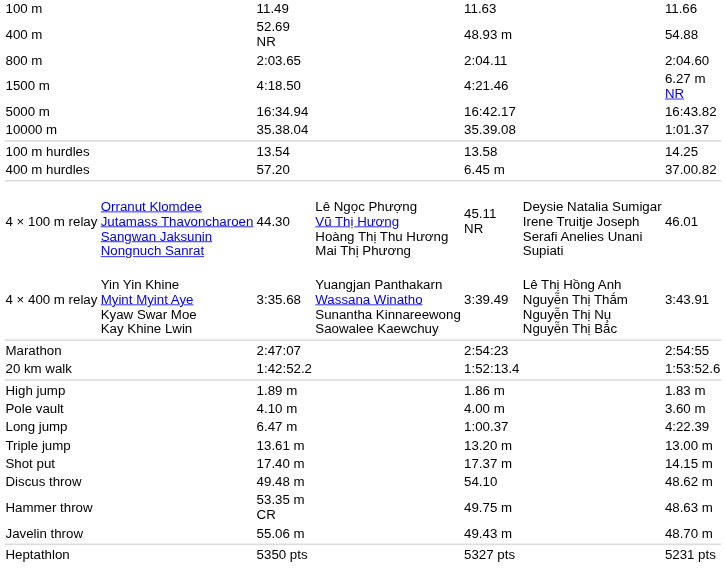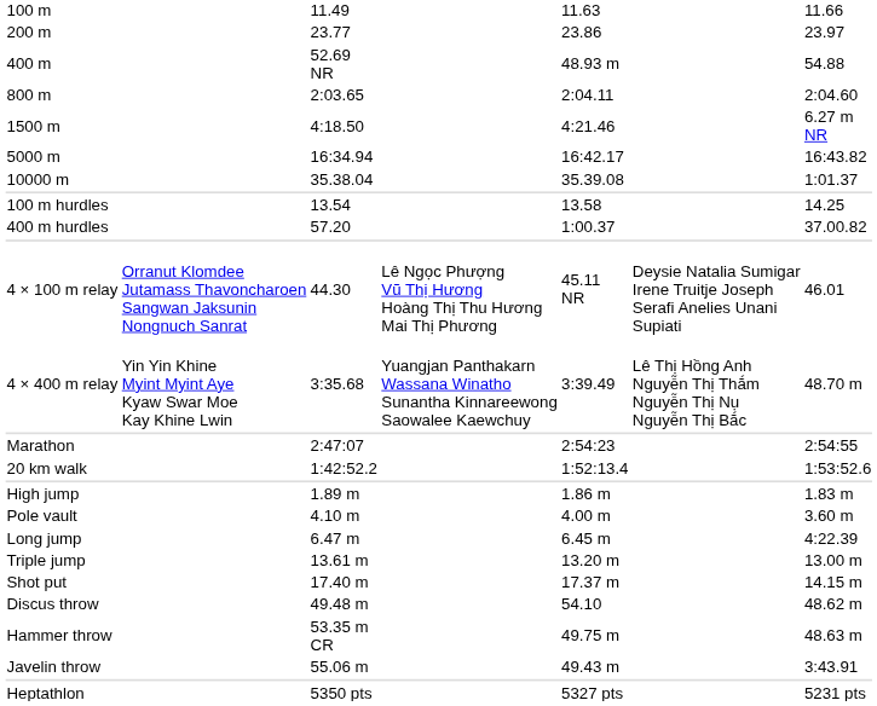+ row: 200 m | 23.77 | 23.86 | 23.97
400 m hurdles | column 5: 6.45 m -> 1:00.37
4 × 400 m relay | column 7: 3:43.91 -> 48.70 m
Long jump | column 5: 1:00.37 -> 6.45 m
Javelin throw | column 7: 48.70 m -> 3:43.91
